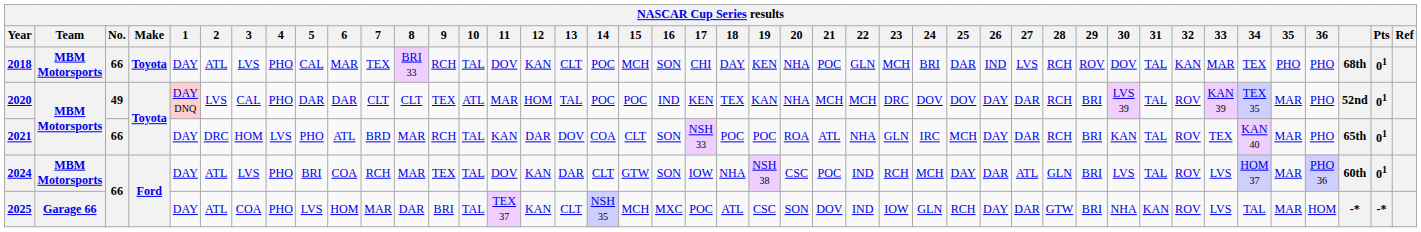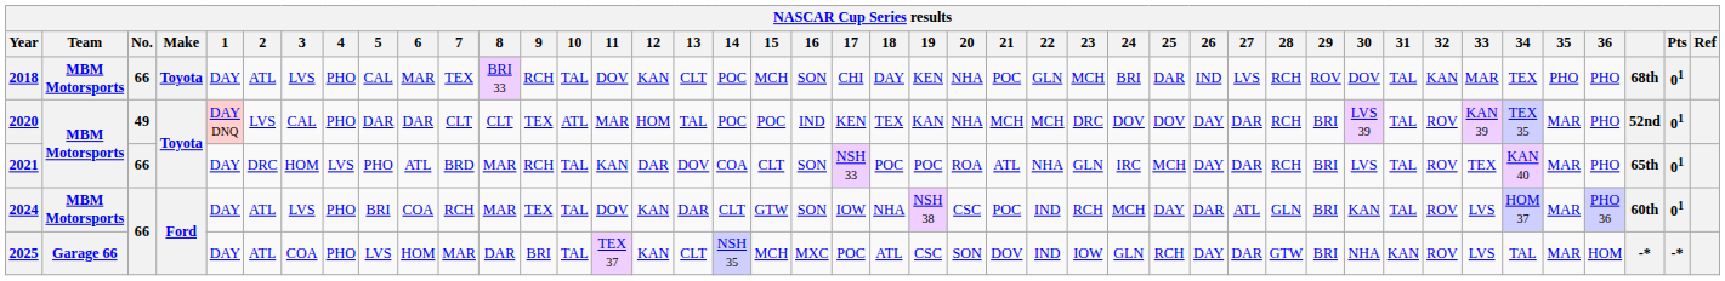2021 | 30: KAN -> LVS
2024 | 30: LVS -> KAN
